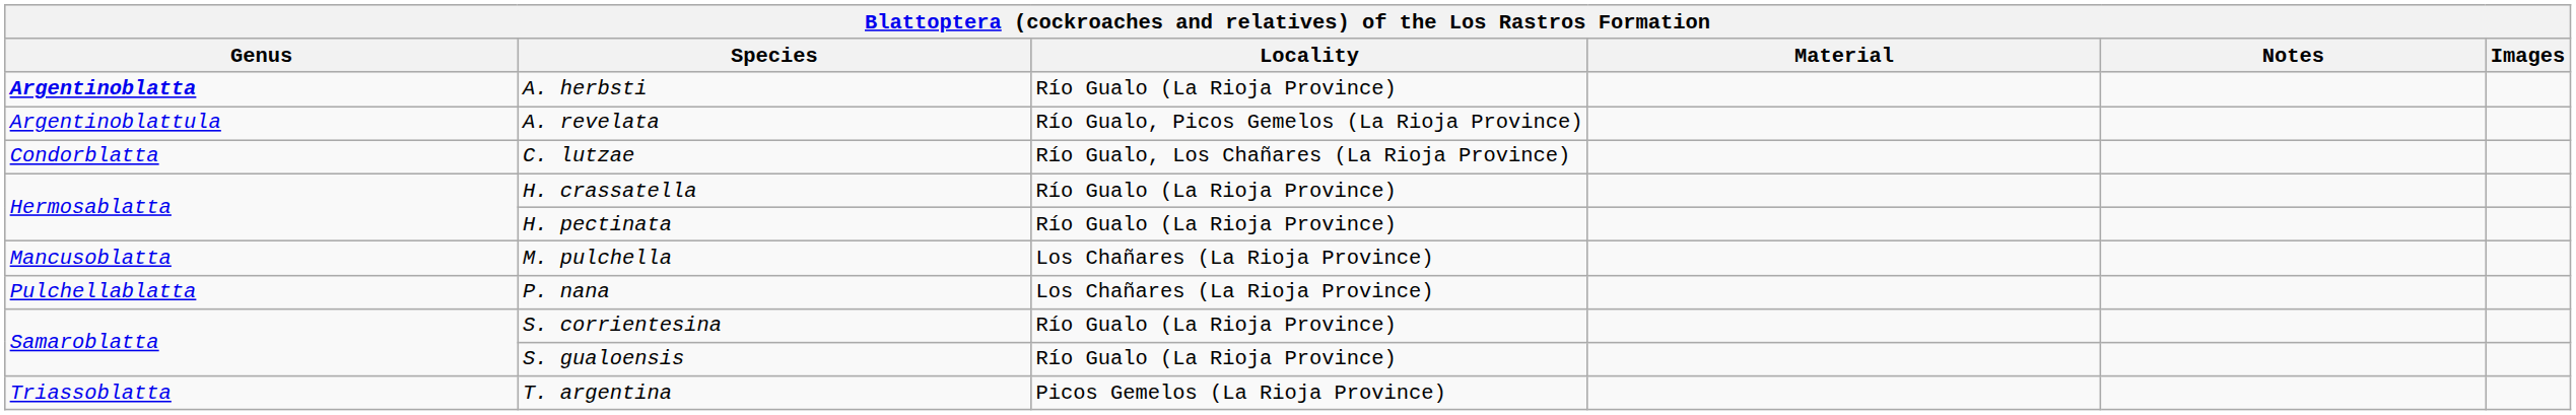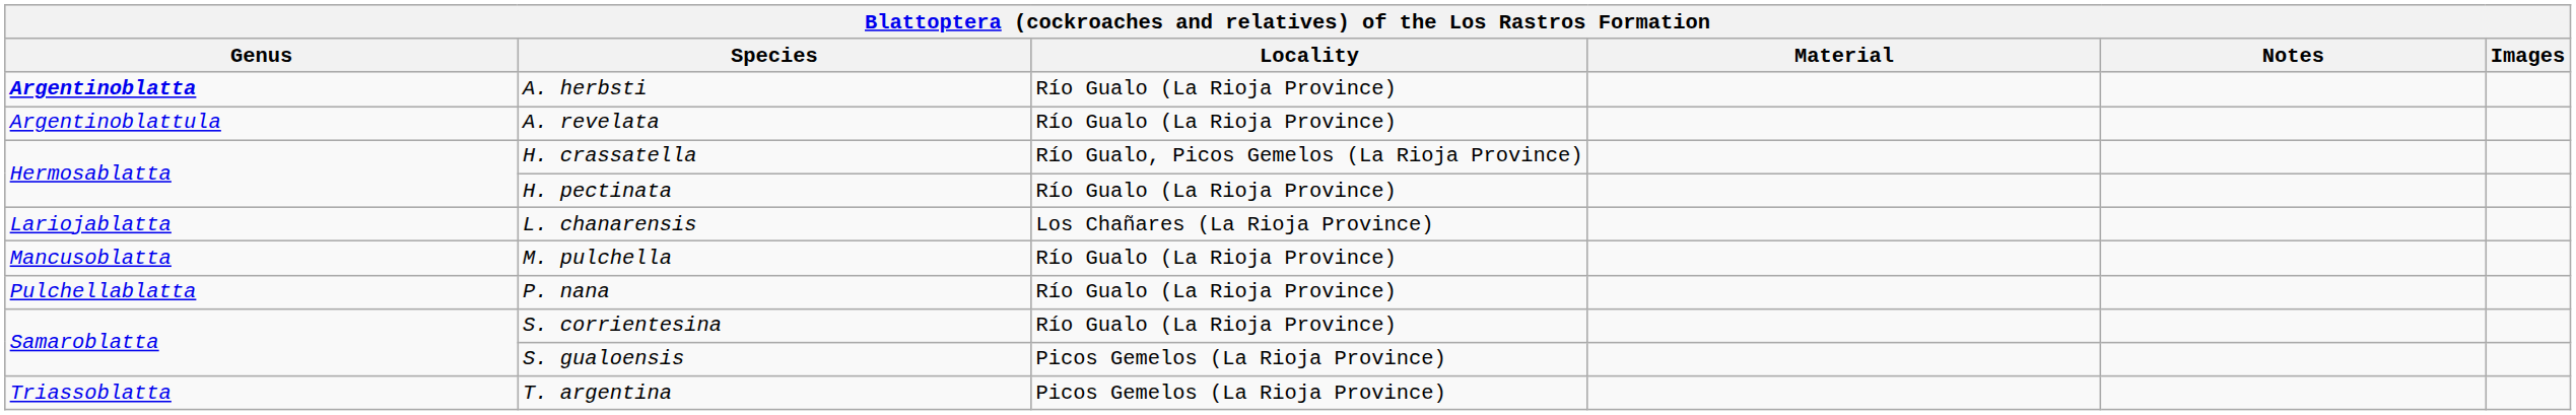A. revelata | Locality: Río Gualo, Picos Gemelos (La Rioja Province) -> Río Gualo (La Rioja Province)
- row: Condorblatta | C. lutzae | Río Gualo, Los Chañares (La Rioja Province)
H. crassatella | Locality: Río Gualo (La Rioja Province) -> Río Gualo, Picos Gemelos (La Rioja Province)
+ row: Lariojablatta | L. chanarensis | Los Chañares (La Rioja Province)
M. pulchella | Locality: Los Chañares (La Rioja Province) -> Río Gualo (La Rioja Province)
P. nana | Locality: Los Chañares (La Rioja Province) -> Río Gualo (La Rioja Province)
S. gualoensis | Locality: Río Gualo (La Rioja Province) -> Picos Gemelos (La Rioja Province)
